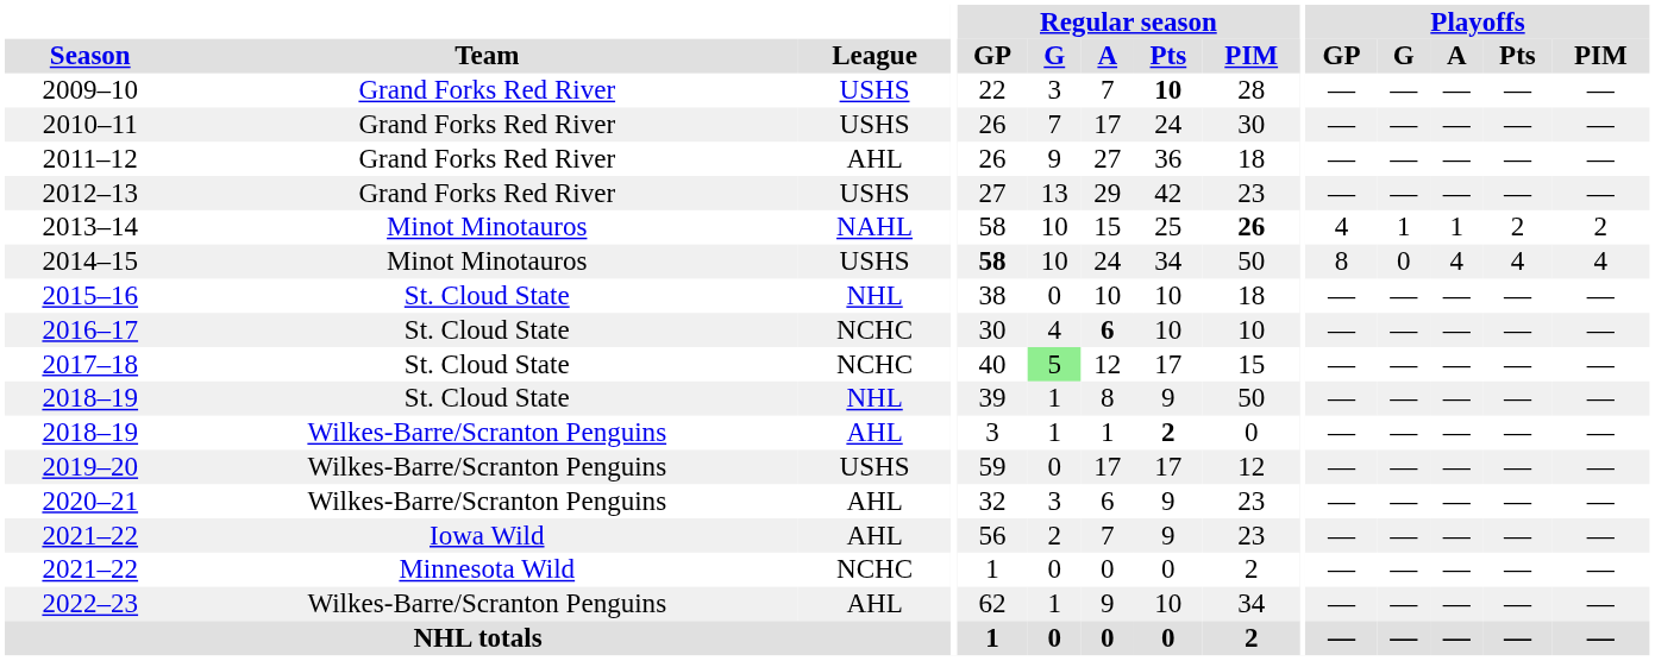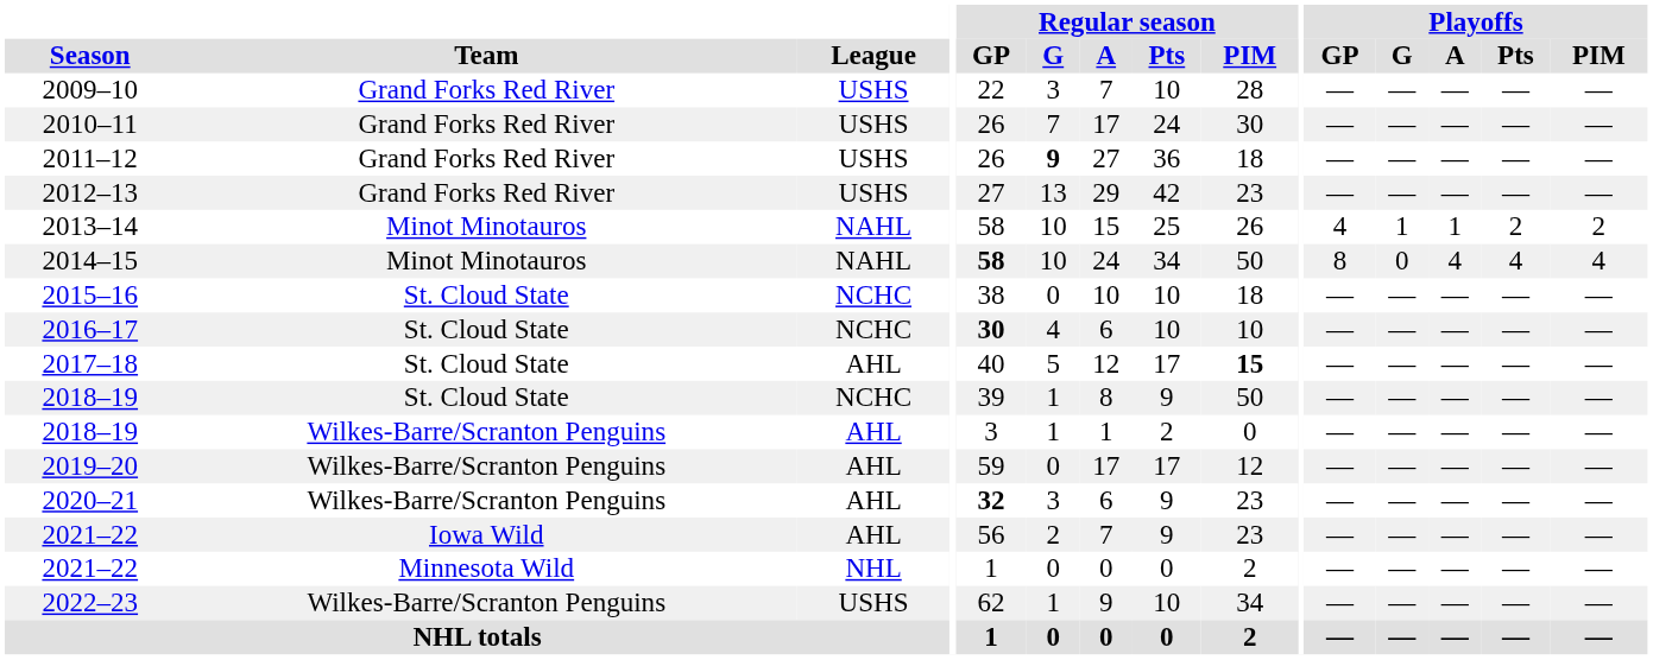2009–10 | Regular season / Pts: bold -> normal
2011–12 | League: AHL -> USHS
2011–12 | Regular season / G: normal -> bold
2013–14 | Regular season / PIM: bold -> normal
2014–15 | League: USHS -> NAHL
2015–16 | League: NHL -> NCHC
2016–17 | Regular season / GP: normal -> bold
2016–17 | Regular season / A: bold -> normal
2017–18 | League: NCHC -> AHL
2017–18 | Regular season / G: lightgreen background -> no background
2017–18 | Regular season / PIM: normal -> bold
2018–19 / St. Cloud State | League: NHL -> NCHC
2018–19 / Wilkes-Barre/Scranton Penguins | Regular season / Pts: bold -> normal
2019–20 | League: USHS -> AHL
2020–21 | Regular season / GP: normal -> bold
2021–22 / Minnesota Wild | League: NCHC -> NHL
2022–23 | League: AHL -> USHS
